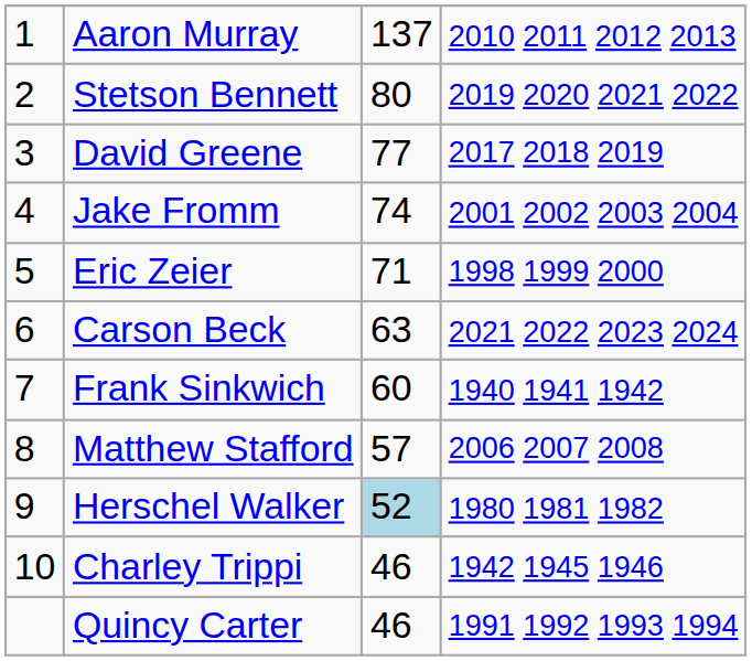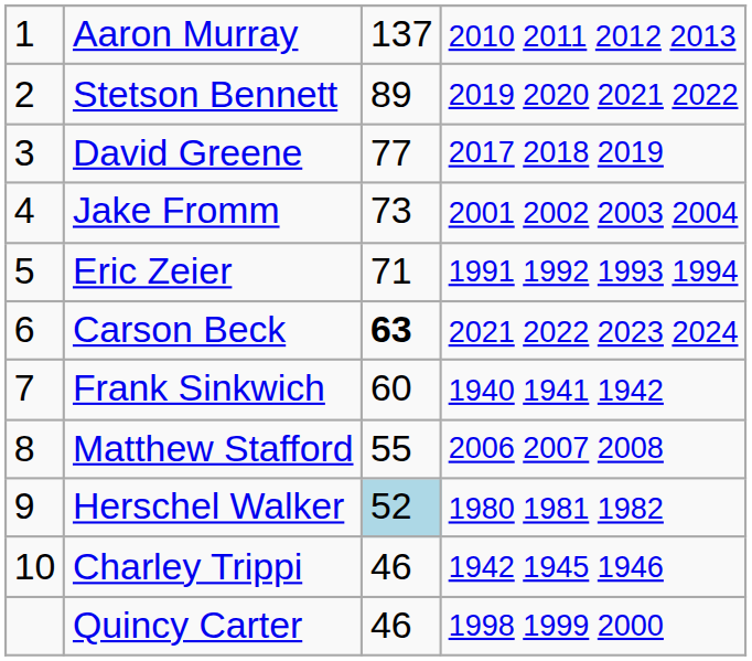Stetson Bennett | column 3: 80 -> 89
Jake Fromm | column 3: 74 -> 73
Eric Zeier | column 4: 1998 1999 2000 -> 1991 1992 1993 1994
Carson Beck | column 3: normal -> bold
Matthew Stafford | column 3: 57 -> 55
Quincy Carter | column 4: 1991 1992 1993 1994 -> 1998 1999 2000
